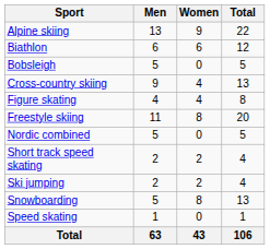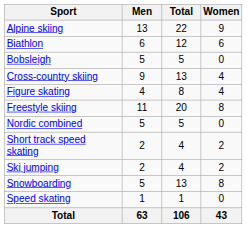columns swapped: Women <-> Total
